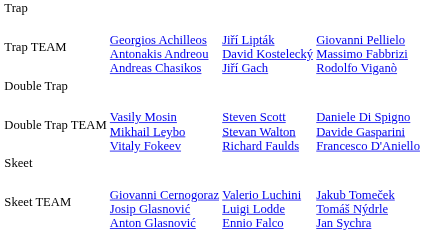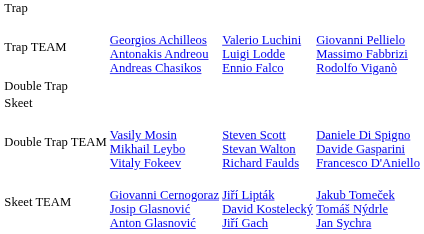Trap TEAM | column 3: Jiří Lipták David Kostelecký Jiří Gach -> Valerio Luchini Luigi Lodde Ennio Falco
rows swapped: Double Trap TEAM <-> Skeet
Skeet TEAM | column 3: Valerio Luchini Luigi Lodde Ennio Falco -> Jiří Lipták David Kostelecký Jiří Gach
